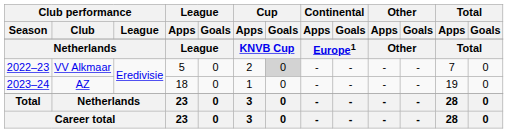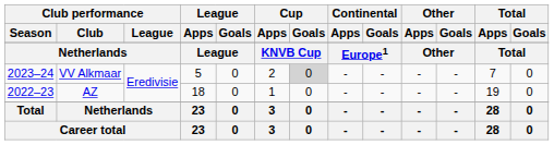VV Alkmaar | Club performance / Season: 2022–23 -> 2023–24
AZ | Club performance / Season: 2023–24 -> 2022–23
